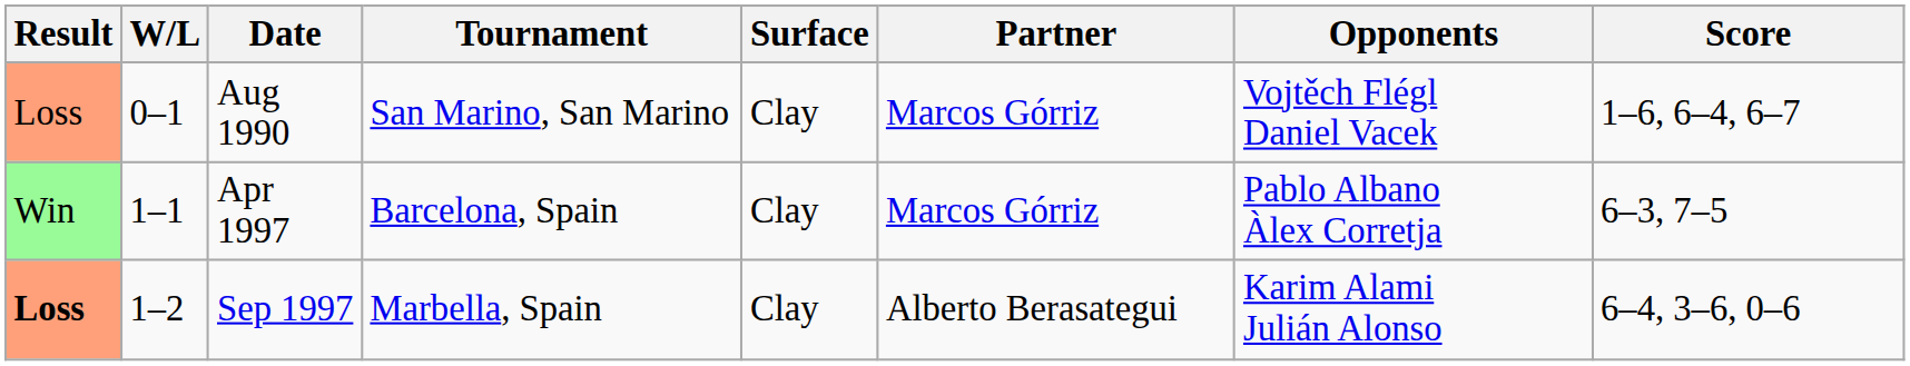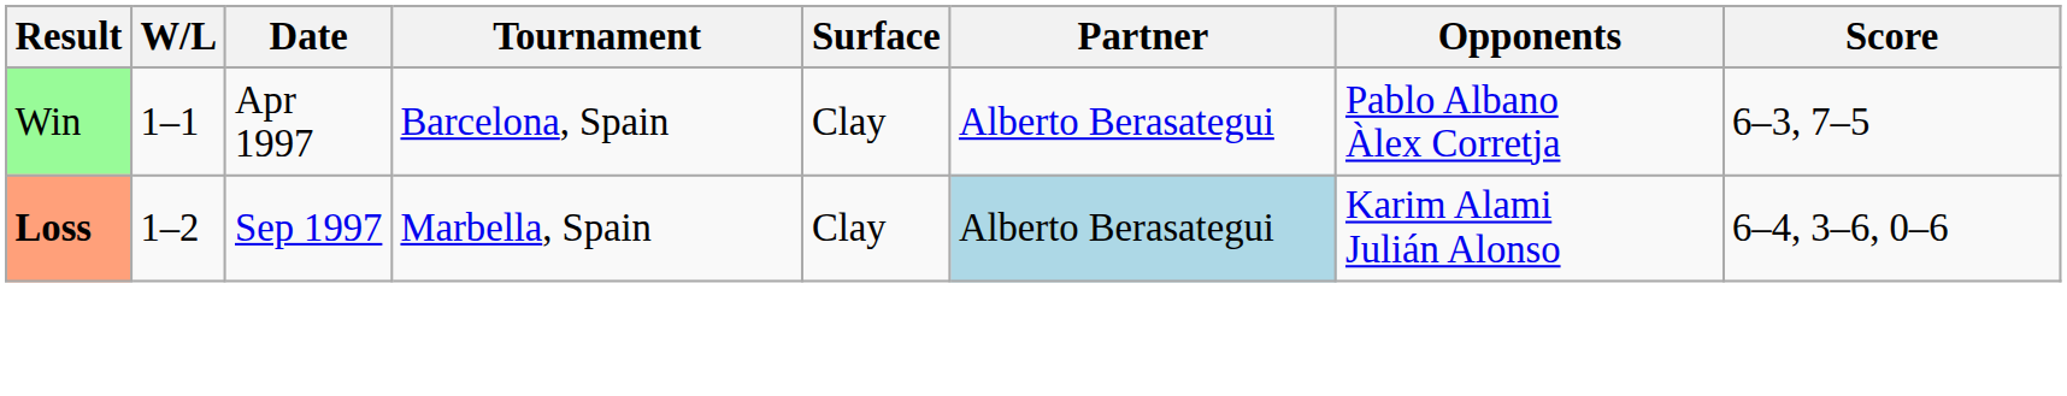- row: Loss | 0–1 | Aug 1990 | San Marino, San Marino | Clay | Marcos Górriz | Vojtěch Flégl Daniel Vacek | 1–6, 6–4, 6–7
Apr 1997 | Partner: Marcos Górriz -> Alberto Berasategui
Sep 1997 | Partner: no background -> lightblue background
